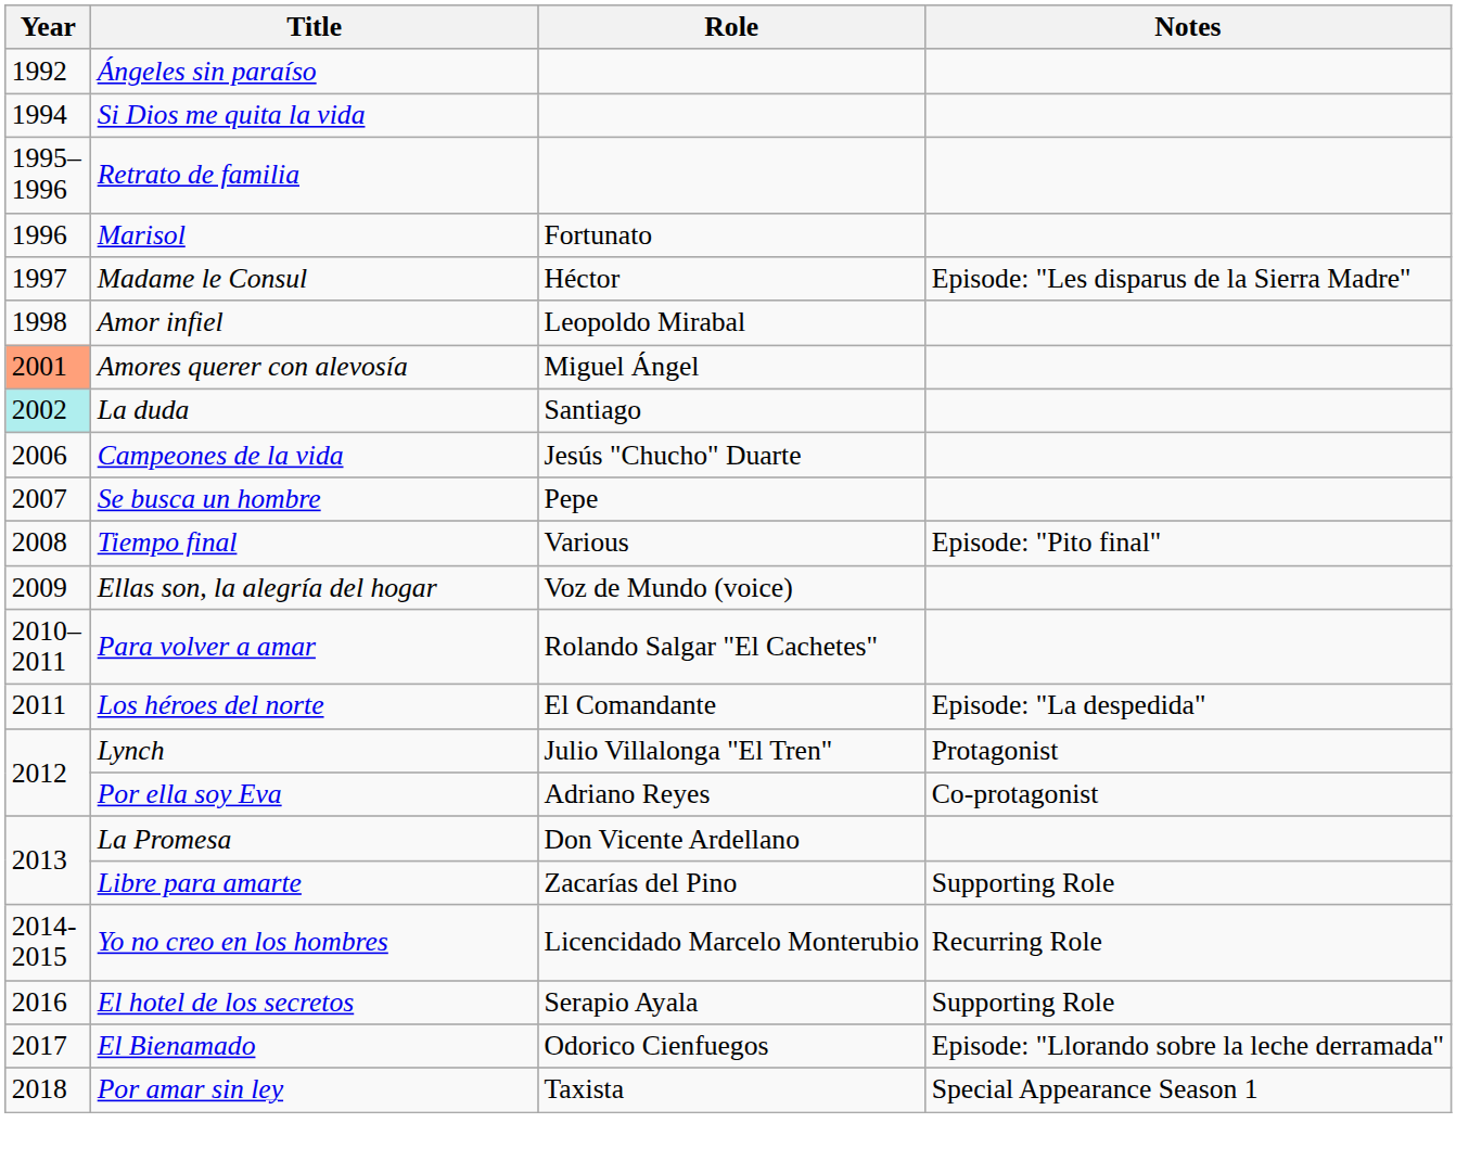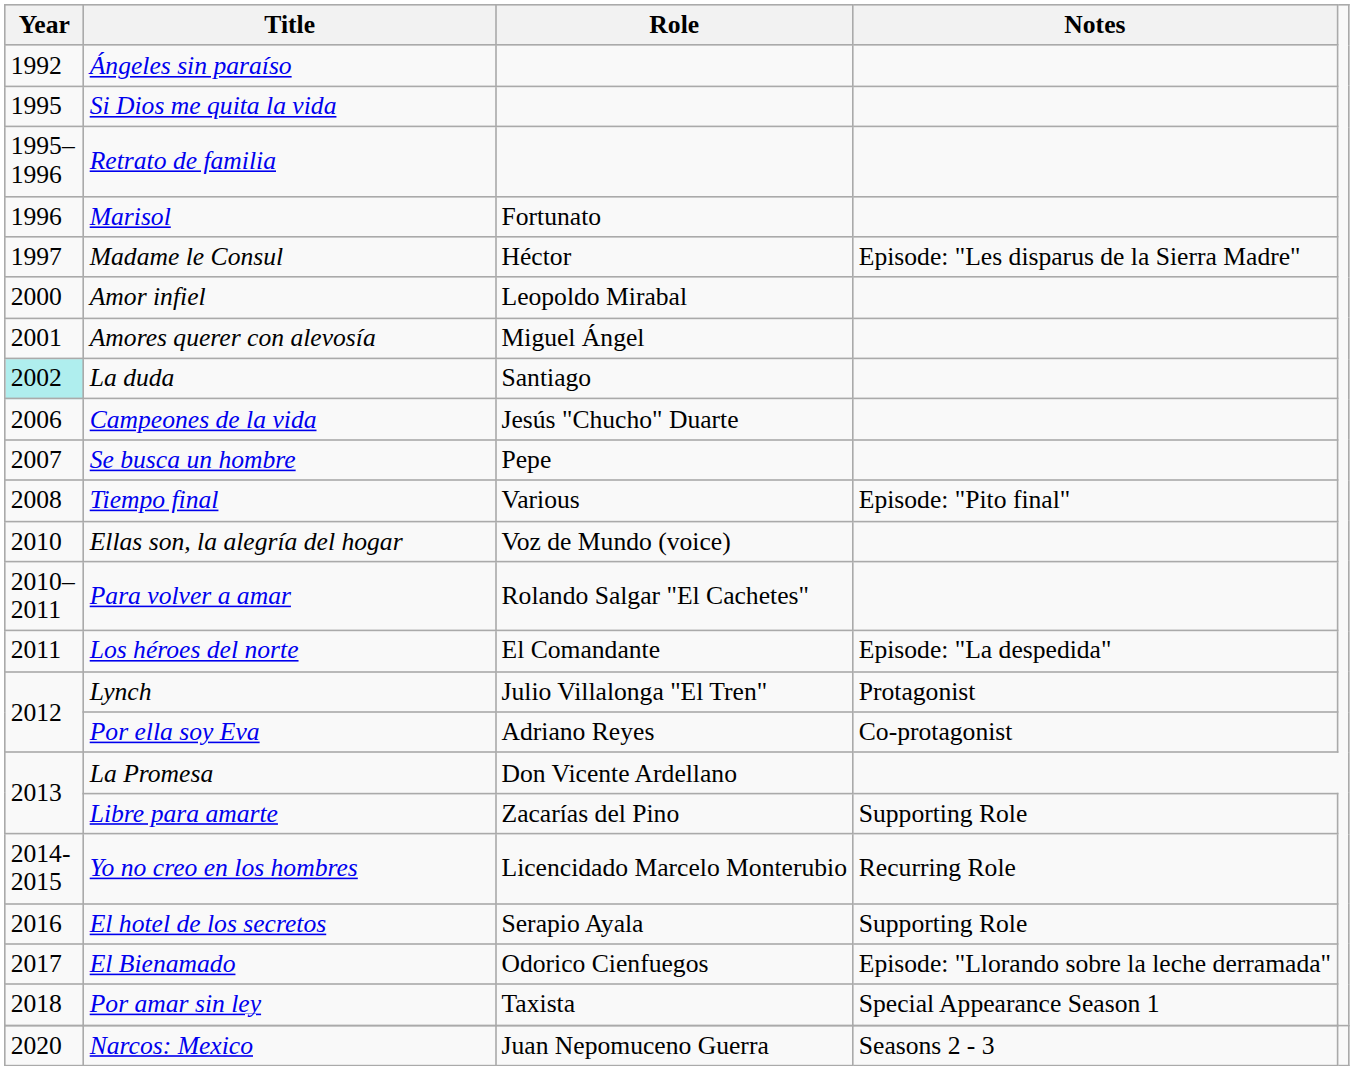Si Dios me quita la vida | Year: 1994 -> 1995
Amor infiel | Year: 1998 -> 2000
Amores querer con alevosía | Year: lightsalmon background -> no background
Ellas son, la alegría del hogar | Year: 2009 -> 2010
+ row: 2020 | Narcos: Mexico | Juan Nepomuceno Guerra | Seasons 2 - 3
